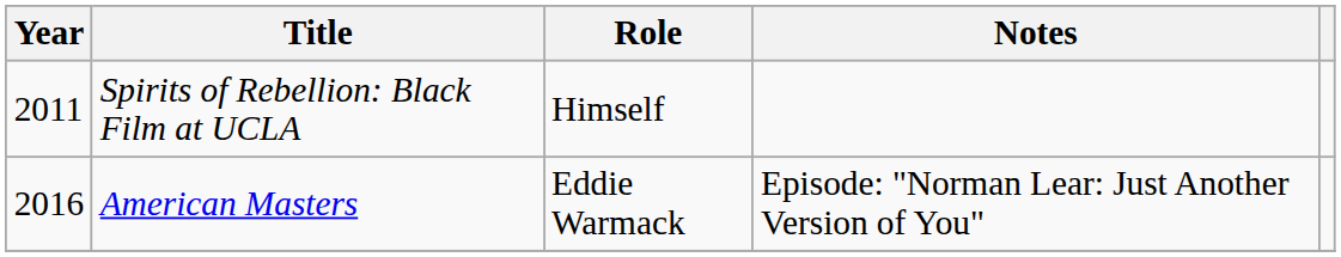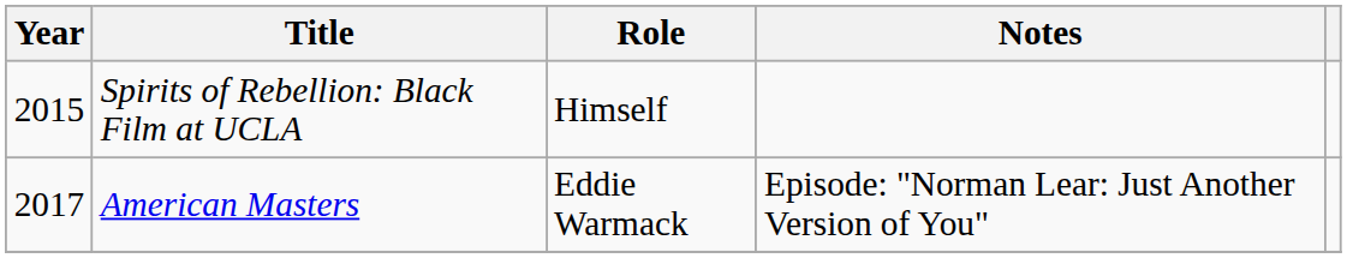Spirits of Rebellion: Black Film at UCLA | Year: 2011 -> 2015
American Masters | Year: 2016 -> 2017
